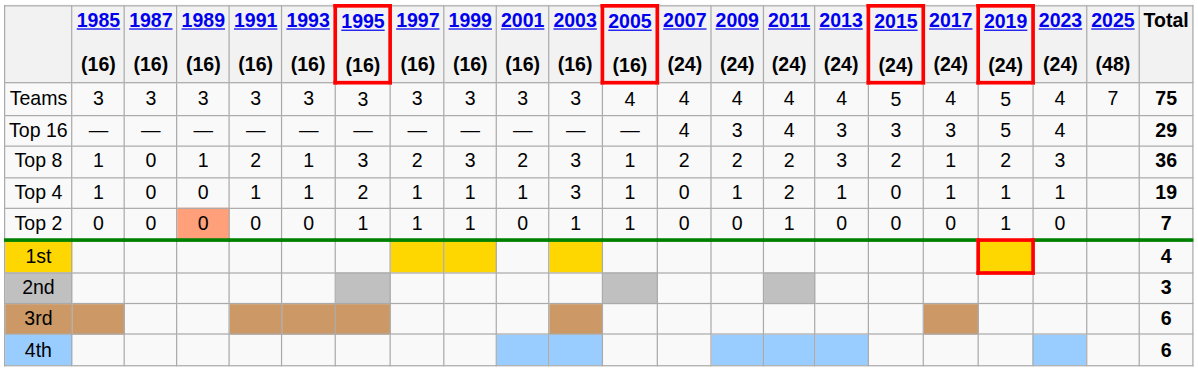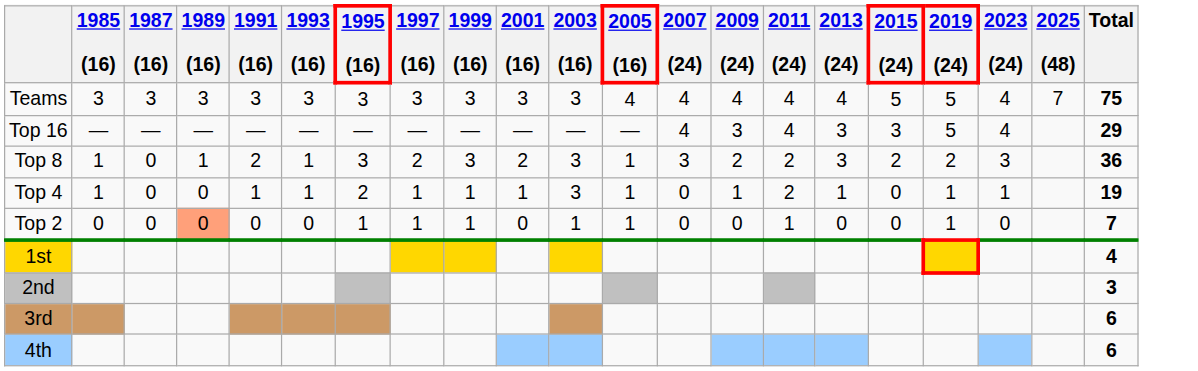- column: 2017 (24) | 4 | 3 | 1 | 1 | 0
Top 8 | 2007 (24): 2 -> 3
